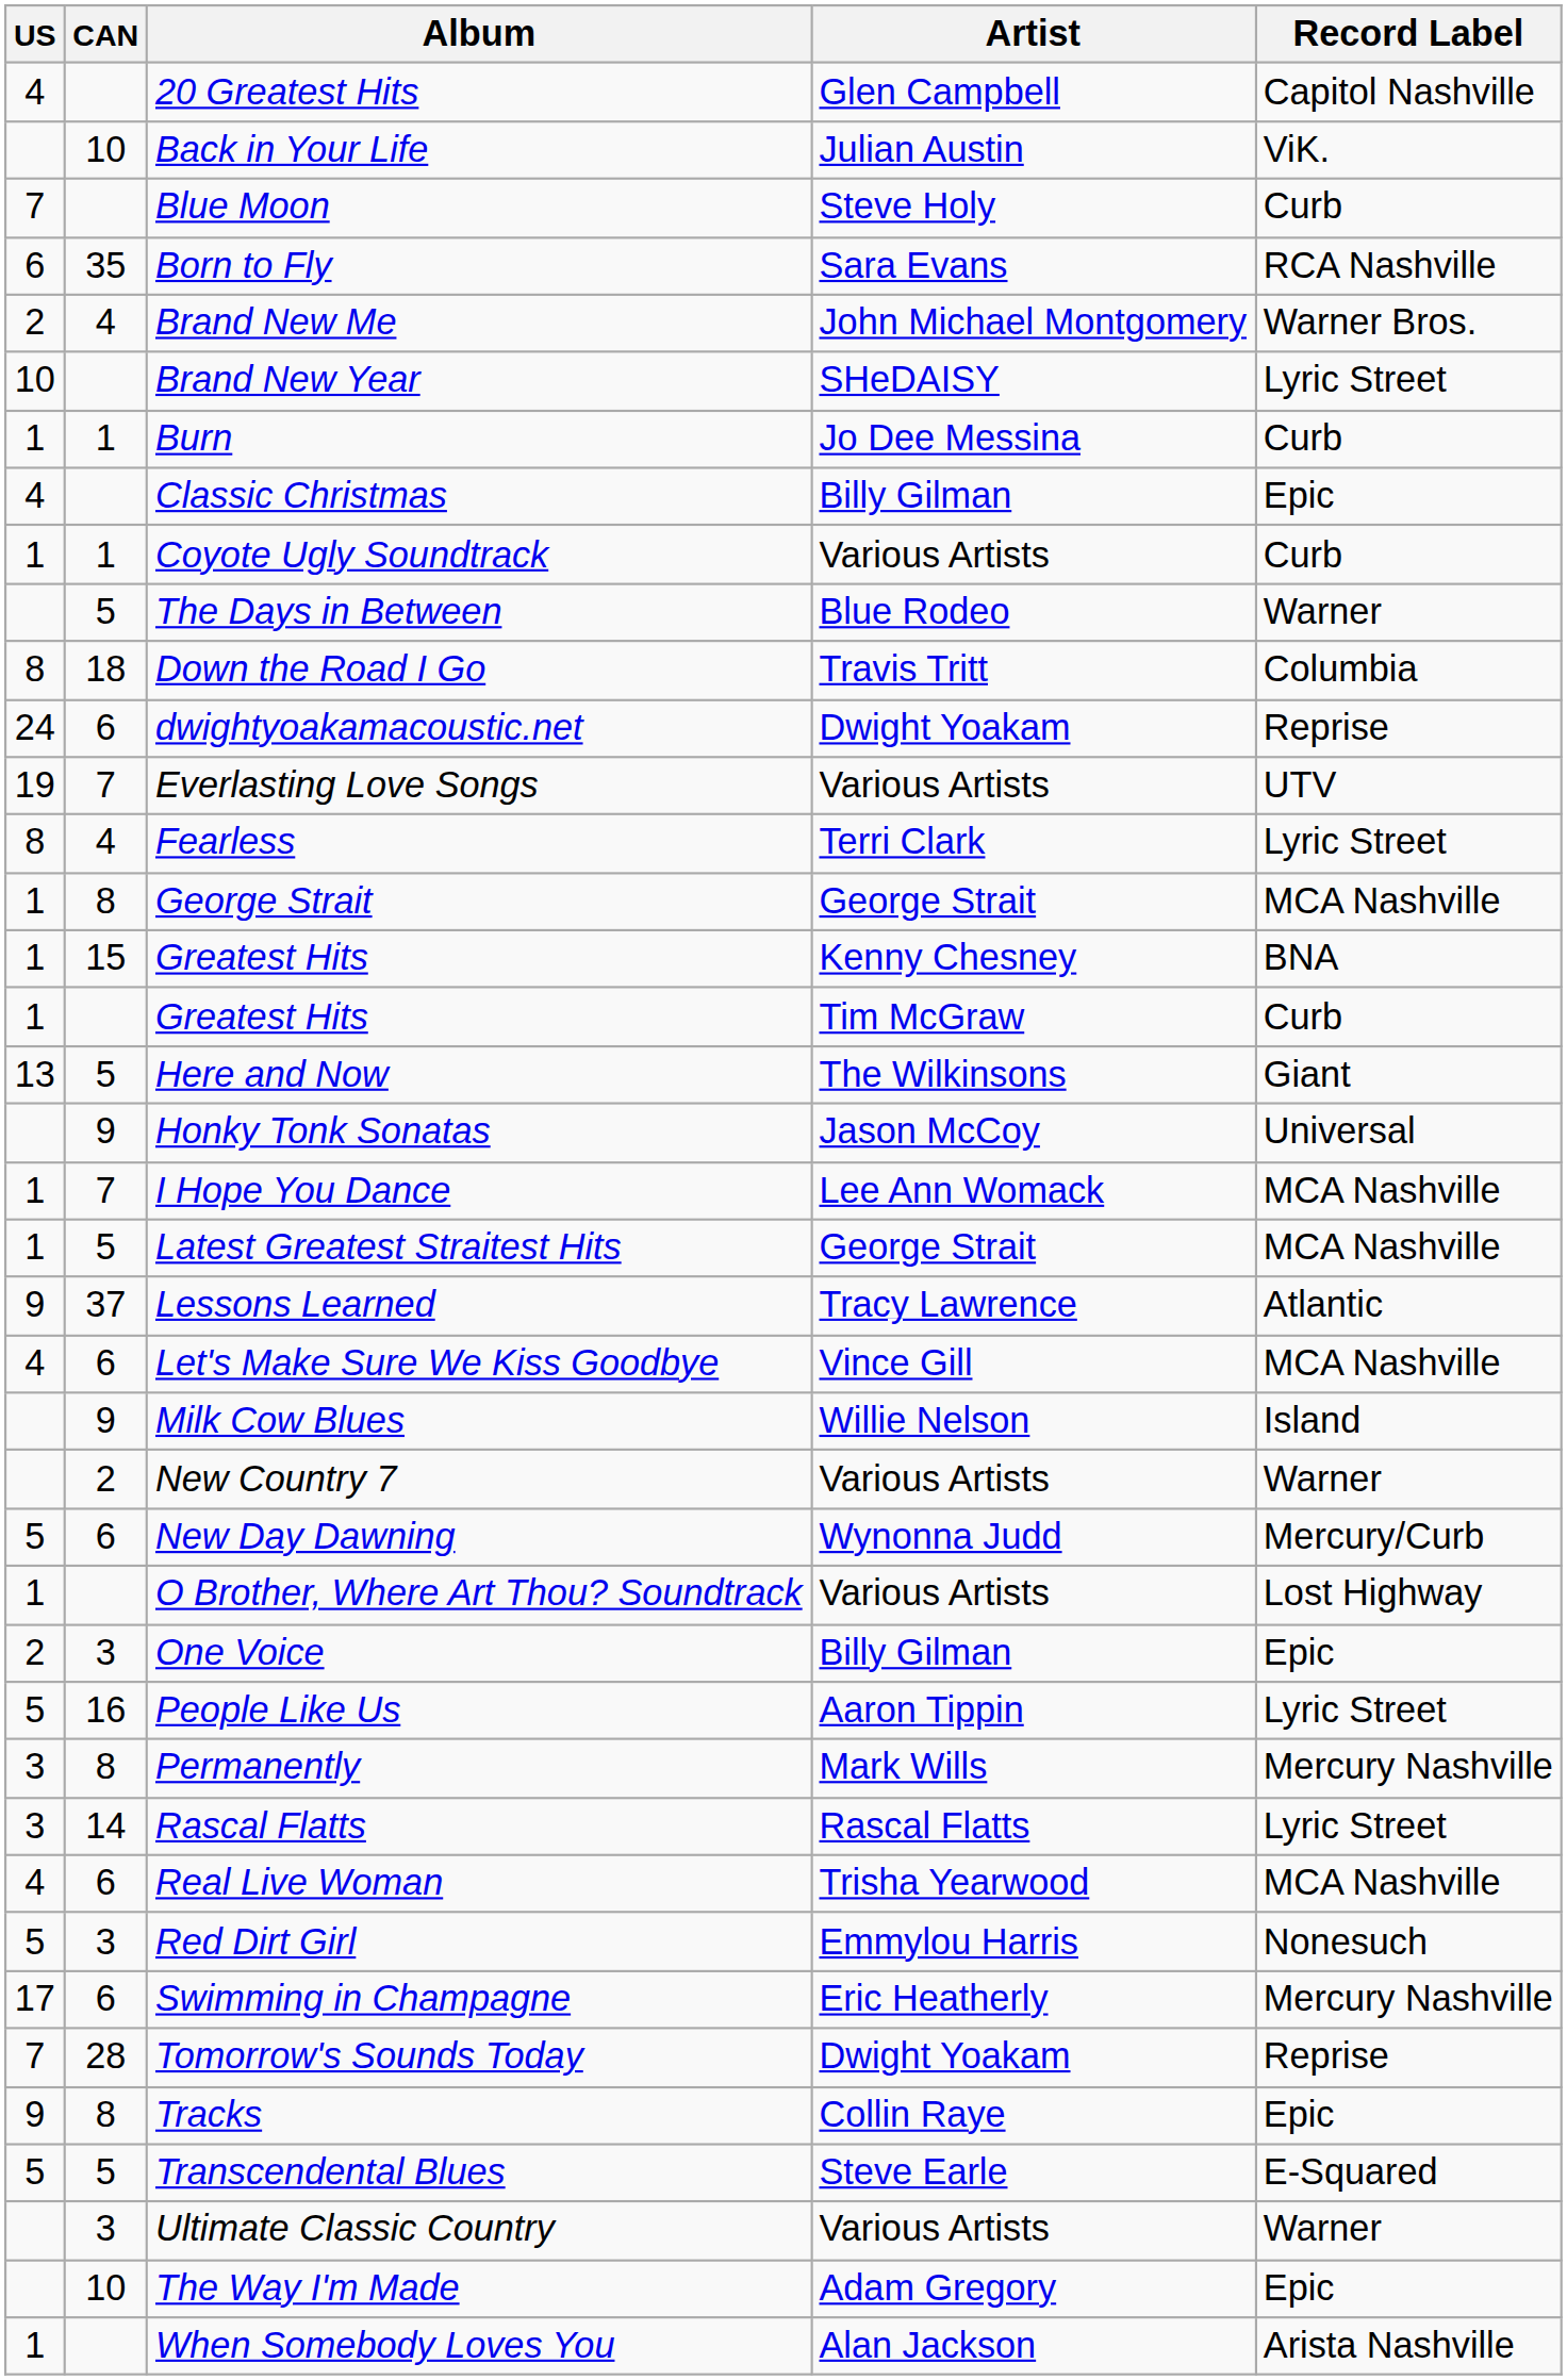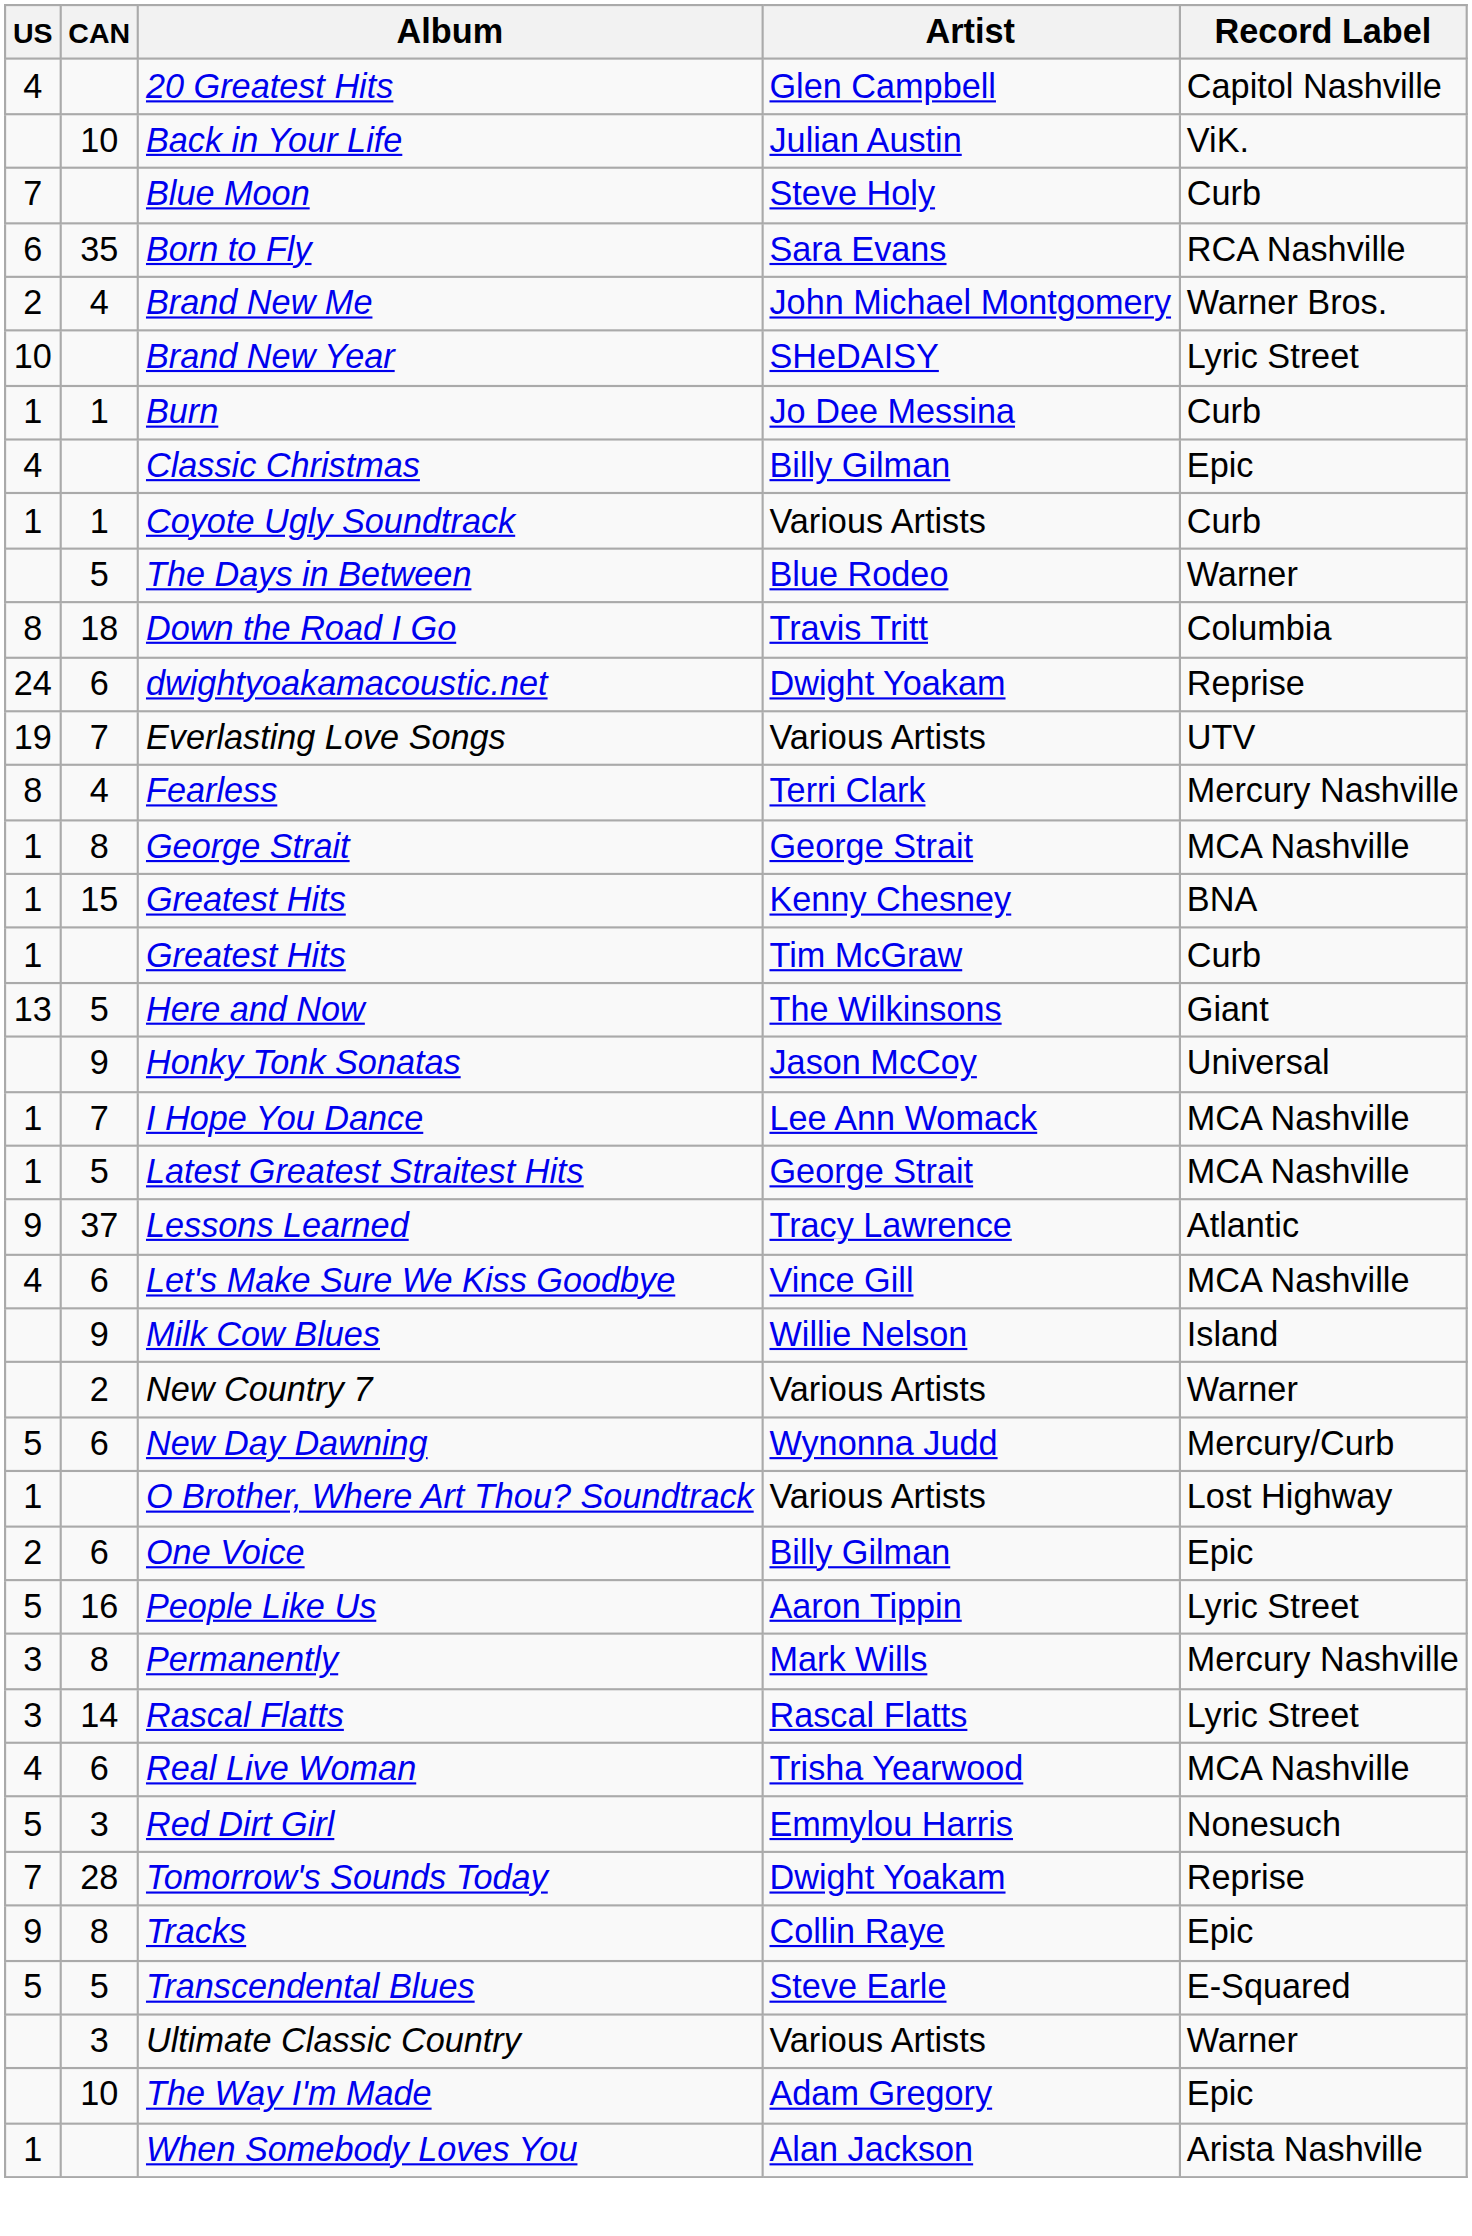Fearless | Record Label: Lyric Street -> Mercury Nashville
One Voice | CAN: 3 -> 6
- row: 17 | 6 | Swimming in Champagne | Eric Heatherly | Mercury Nashville
